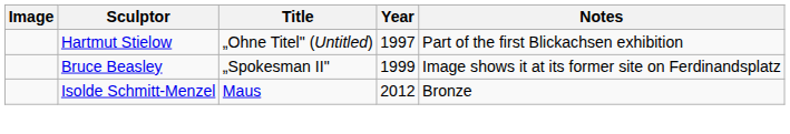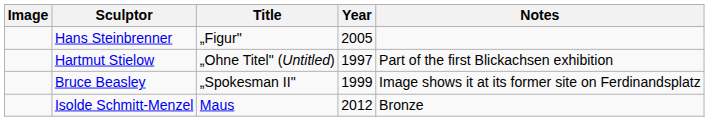+ row: Hans Steinbrenner | „Figur" | 2005
